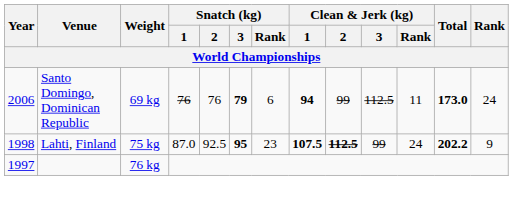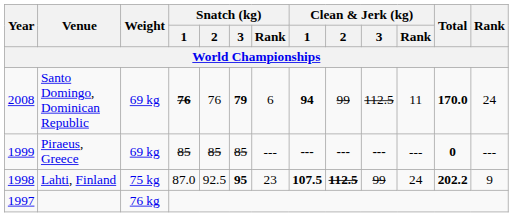Santo Domingo, Dominican Republic | Year: 2006 -> 2008
Santo Domingo, Dominican Republic | Snatch (kg) / 1: normal -> bold
Santo Domingo, Dominican Republic | Total: 173.0 -> 170.0
+ row: 1999 | Piraeus, Greece | 69 kg | 85 | 85 | 85 | --- | --- | --- | --- | --- | 0 | ---
